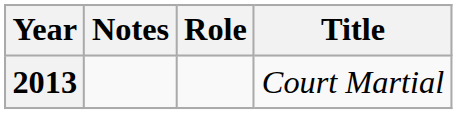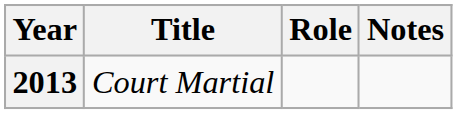columns swapped: Title <-> Notes
